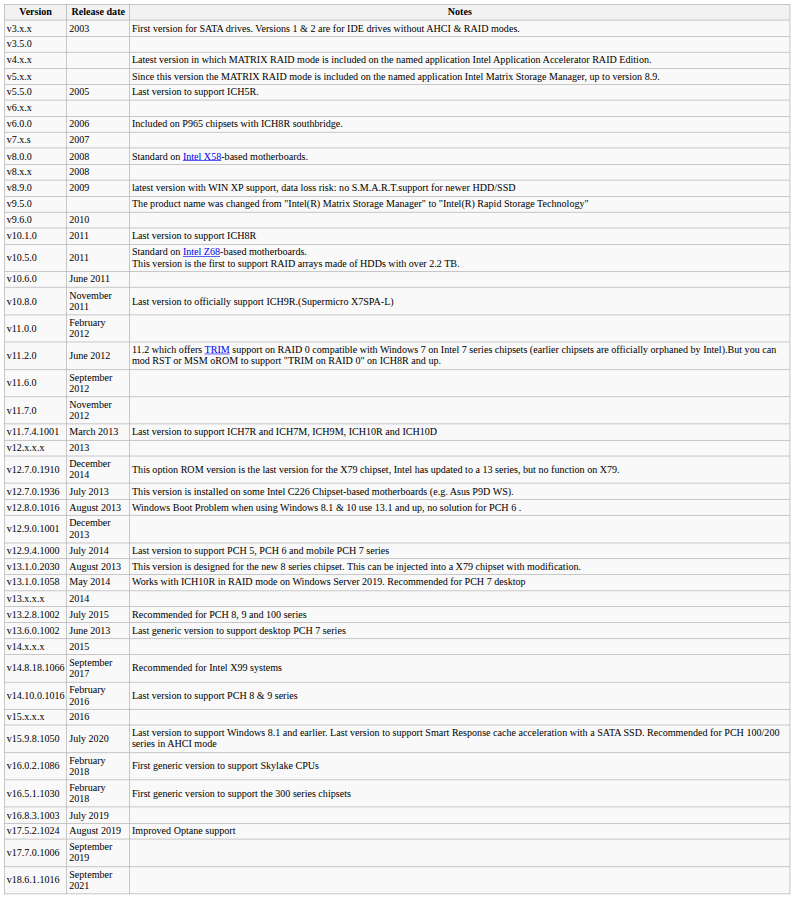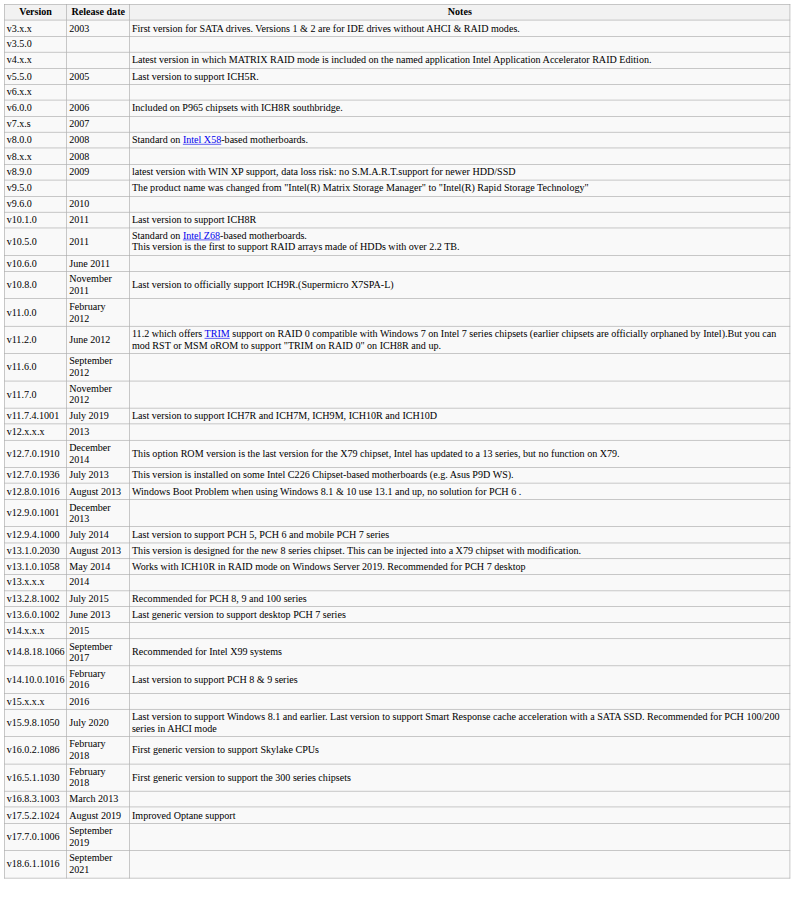- row: v5.x.x | Since this version the MATRIX RAID mode is included on the named application Intel Matrix Storage Manager, up to version 8.9.
v11.7.4.1001 | Release date: March 2013 -> July 2019
v16.8.3.1003 | Release date: July 2019 -> March 2013
